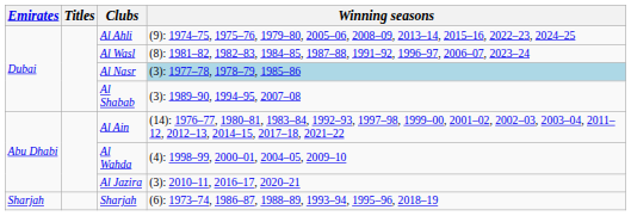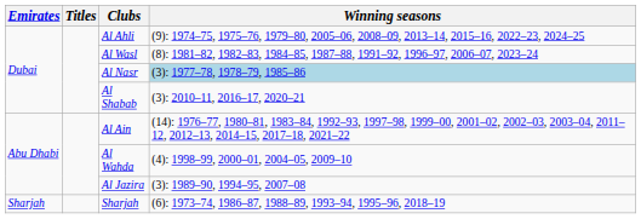Al Shabab | Winning seasons: (3): 1989–90, 1994–95, 2007–08 -> (3): 2010–11, 2016–17, 2020–21
Al Jazira | Winning seasons: (3): 2010–11, 2016–17, 2020–21 -> (3): 1989–90, 1994–95, 2007–08
